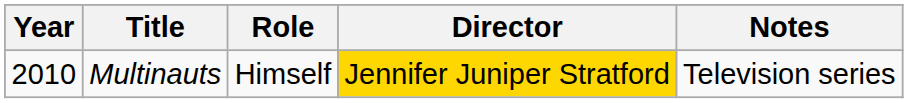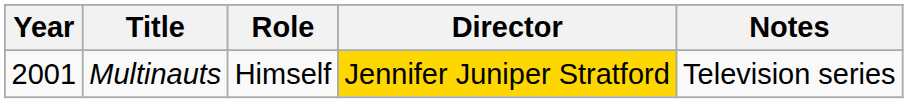Multinauts | Year: 2010 -> 2001
